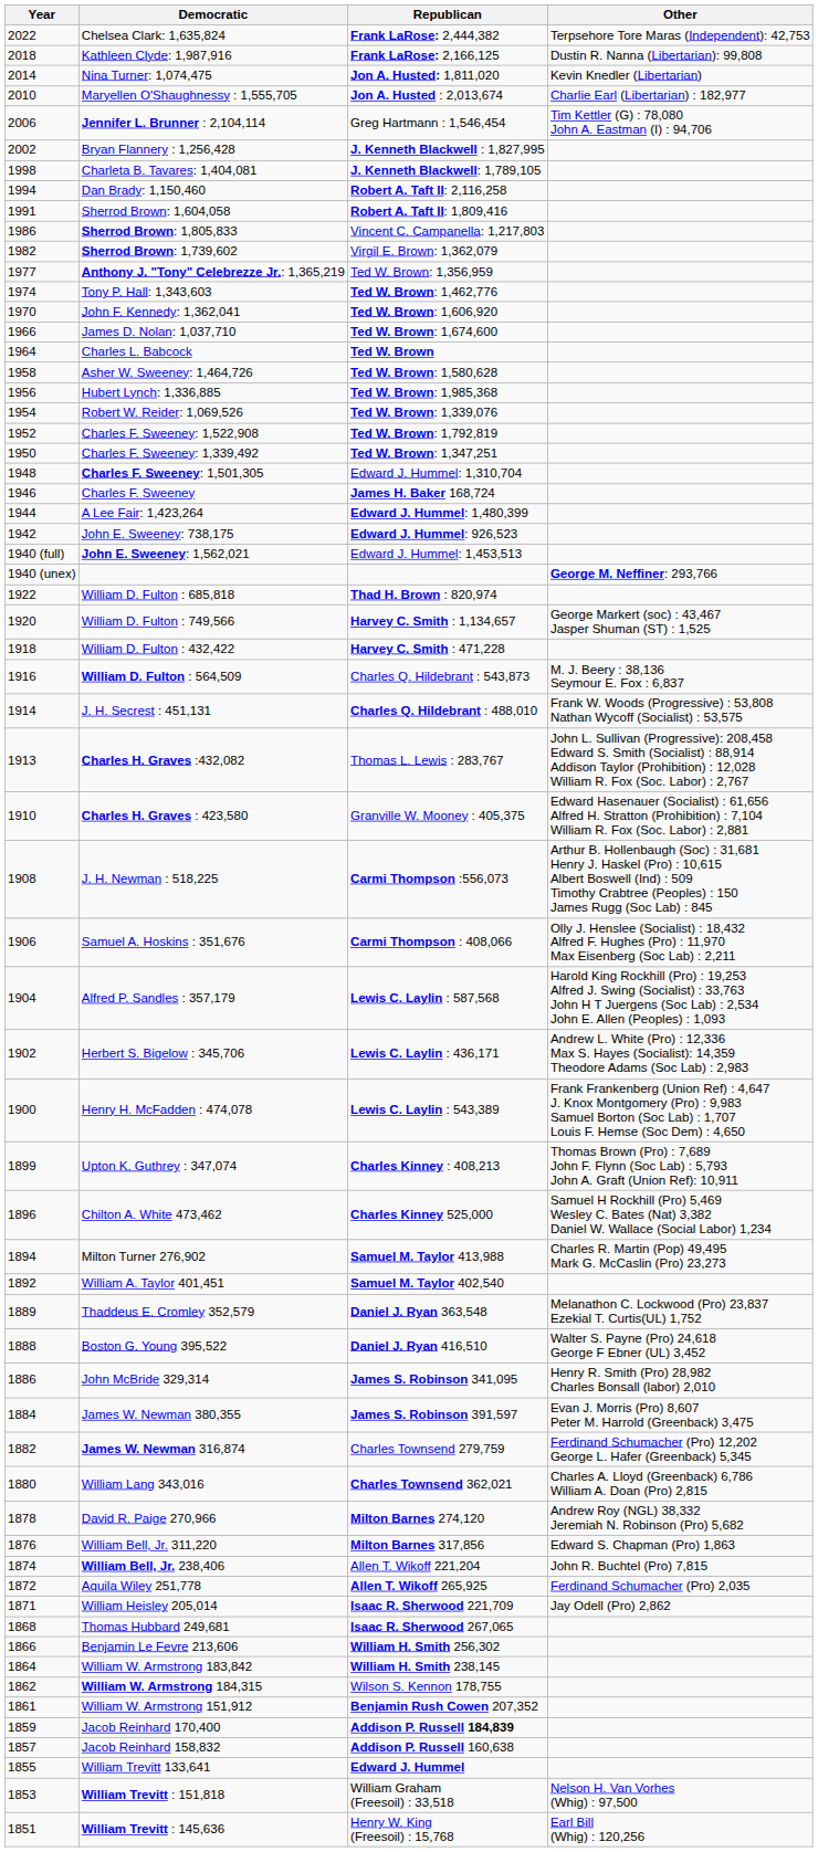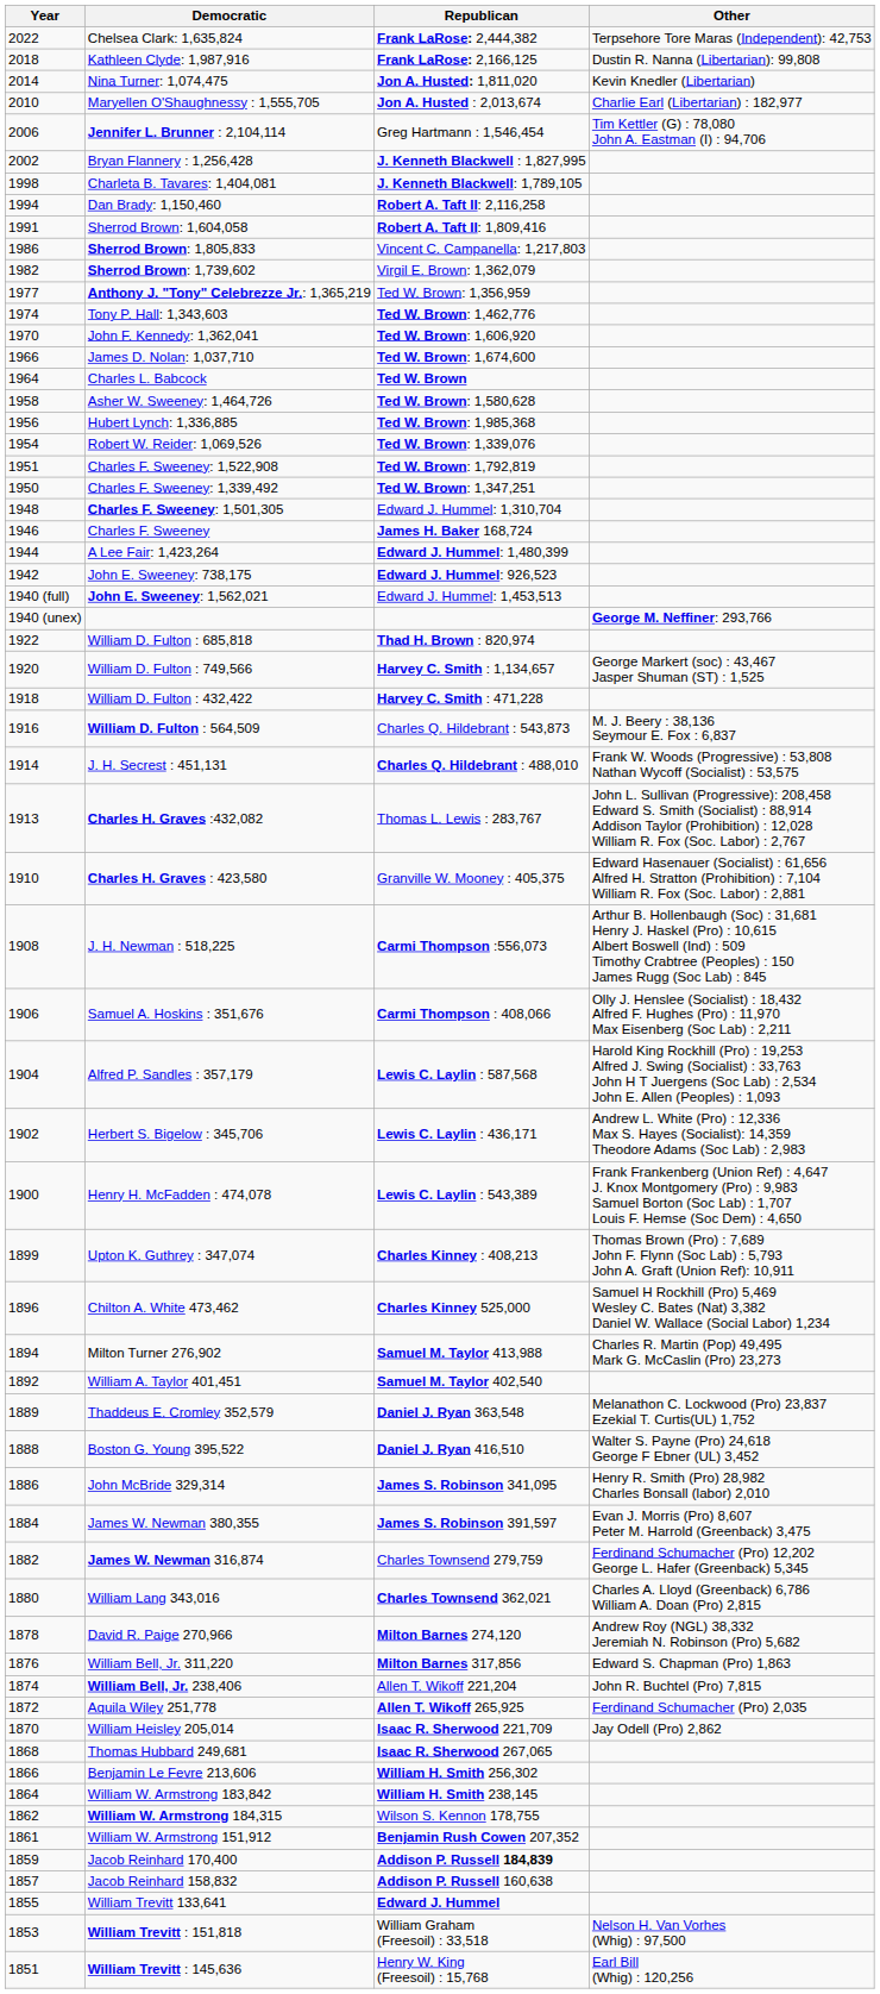Charles F. Sweeney: 1,522,908 | Year: 1952 -> 1951
William Heisley 205,014 | Year: 1871 -> 1870
